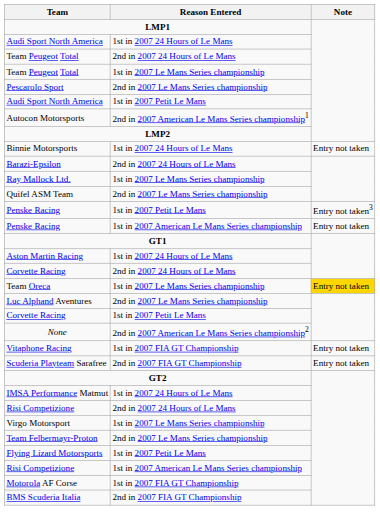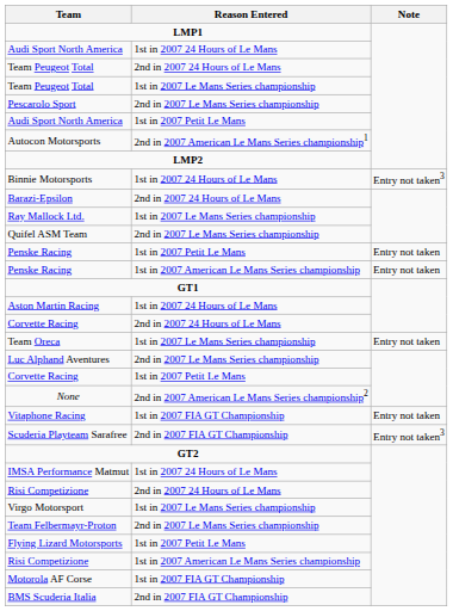Binnie Motorsports | Note: Entry not taken -> Entry not taken3
Penske Racing / 1st in 2007 Petit Le Mans | Note: Entry not taken3 -> Entry not taken
Team Oreca | Note: gold background -> no background
Scuderia Playteam Sarafree | Note: Entry not taken -> Entry not taken3
